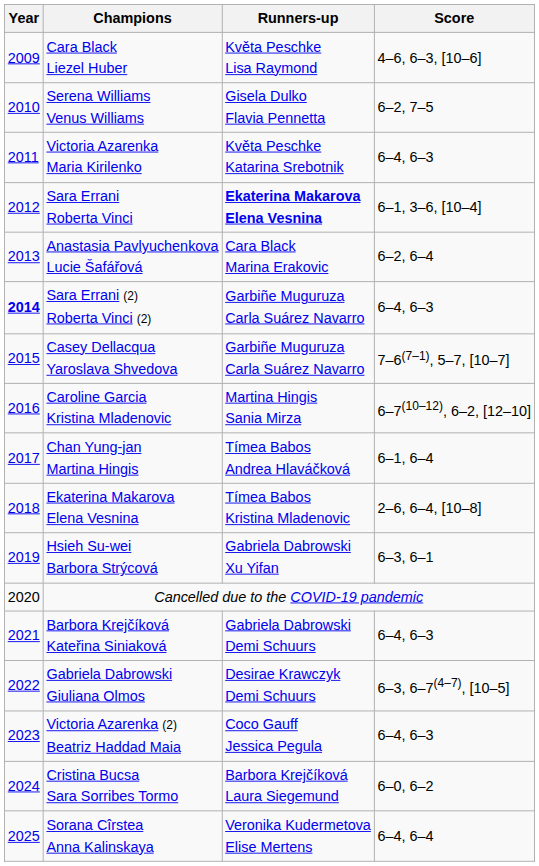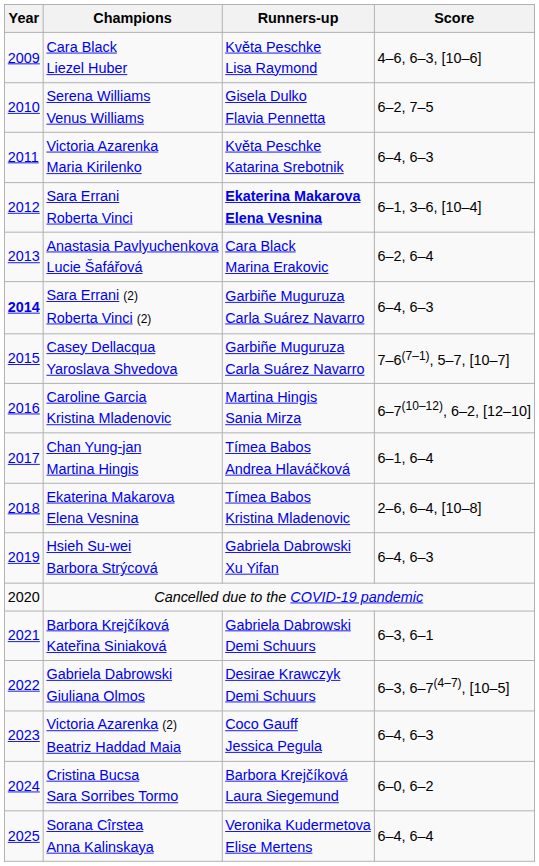Hsieh Su-wei Barbora Strýcová | Score: 6–3, 6–1 -> 6–4, 6–3
Barbora Krejčíková Kateřina Siniaková | Score: 6–4, 6–3 -> 6–3, 6–1
